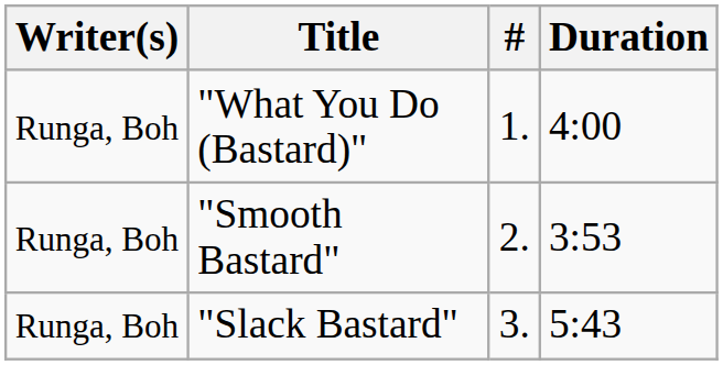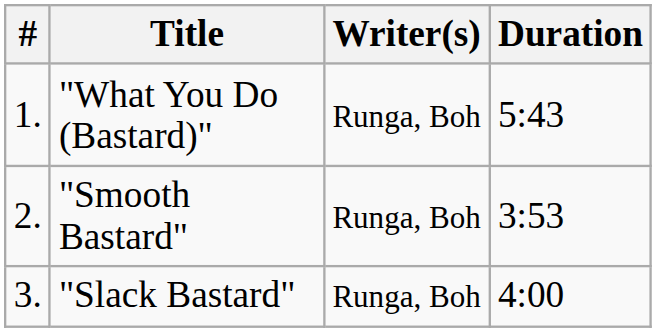columns swapped: # <-> Writer(s)
"What You Do (Bastard)" | Duration: 4:00 -> 5:43
"Slack Bastard" | Duration: 5:43 -> 4:00
